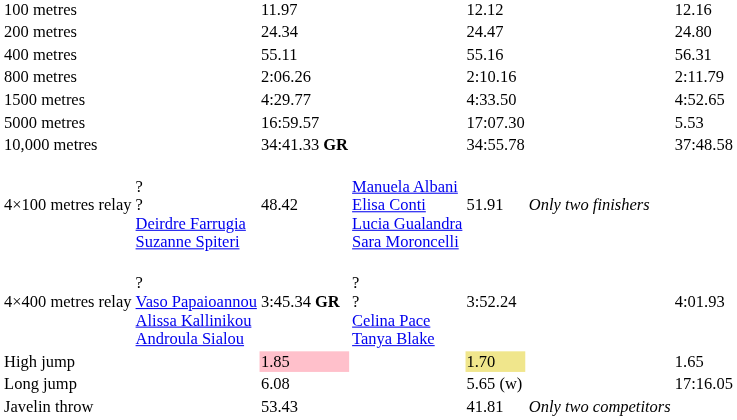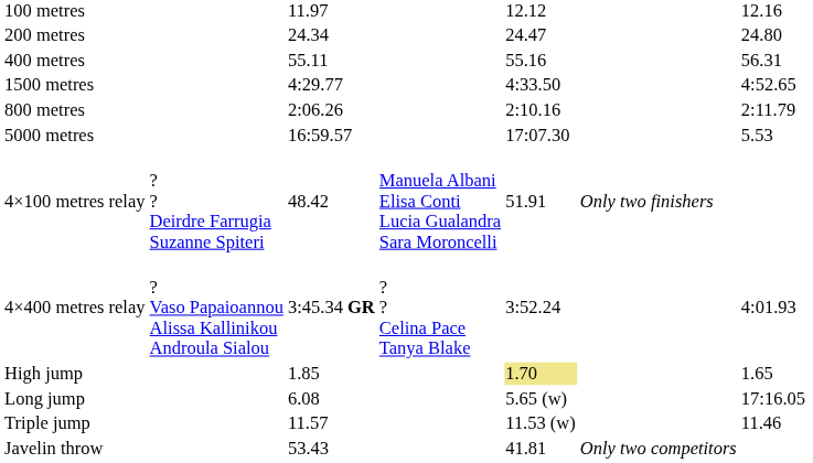rows swapped: 800 metres <-> 1500 metres
- row: 10,000 metres | 34:41.33 GR | 34:55.78 | 37:48.58
High jump | column 3: pink background -> no background
+ row: Triple jump | 11.57 | 11.53 (w) | 11.46
